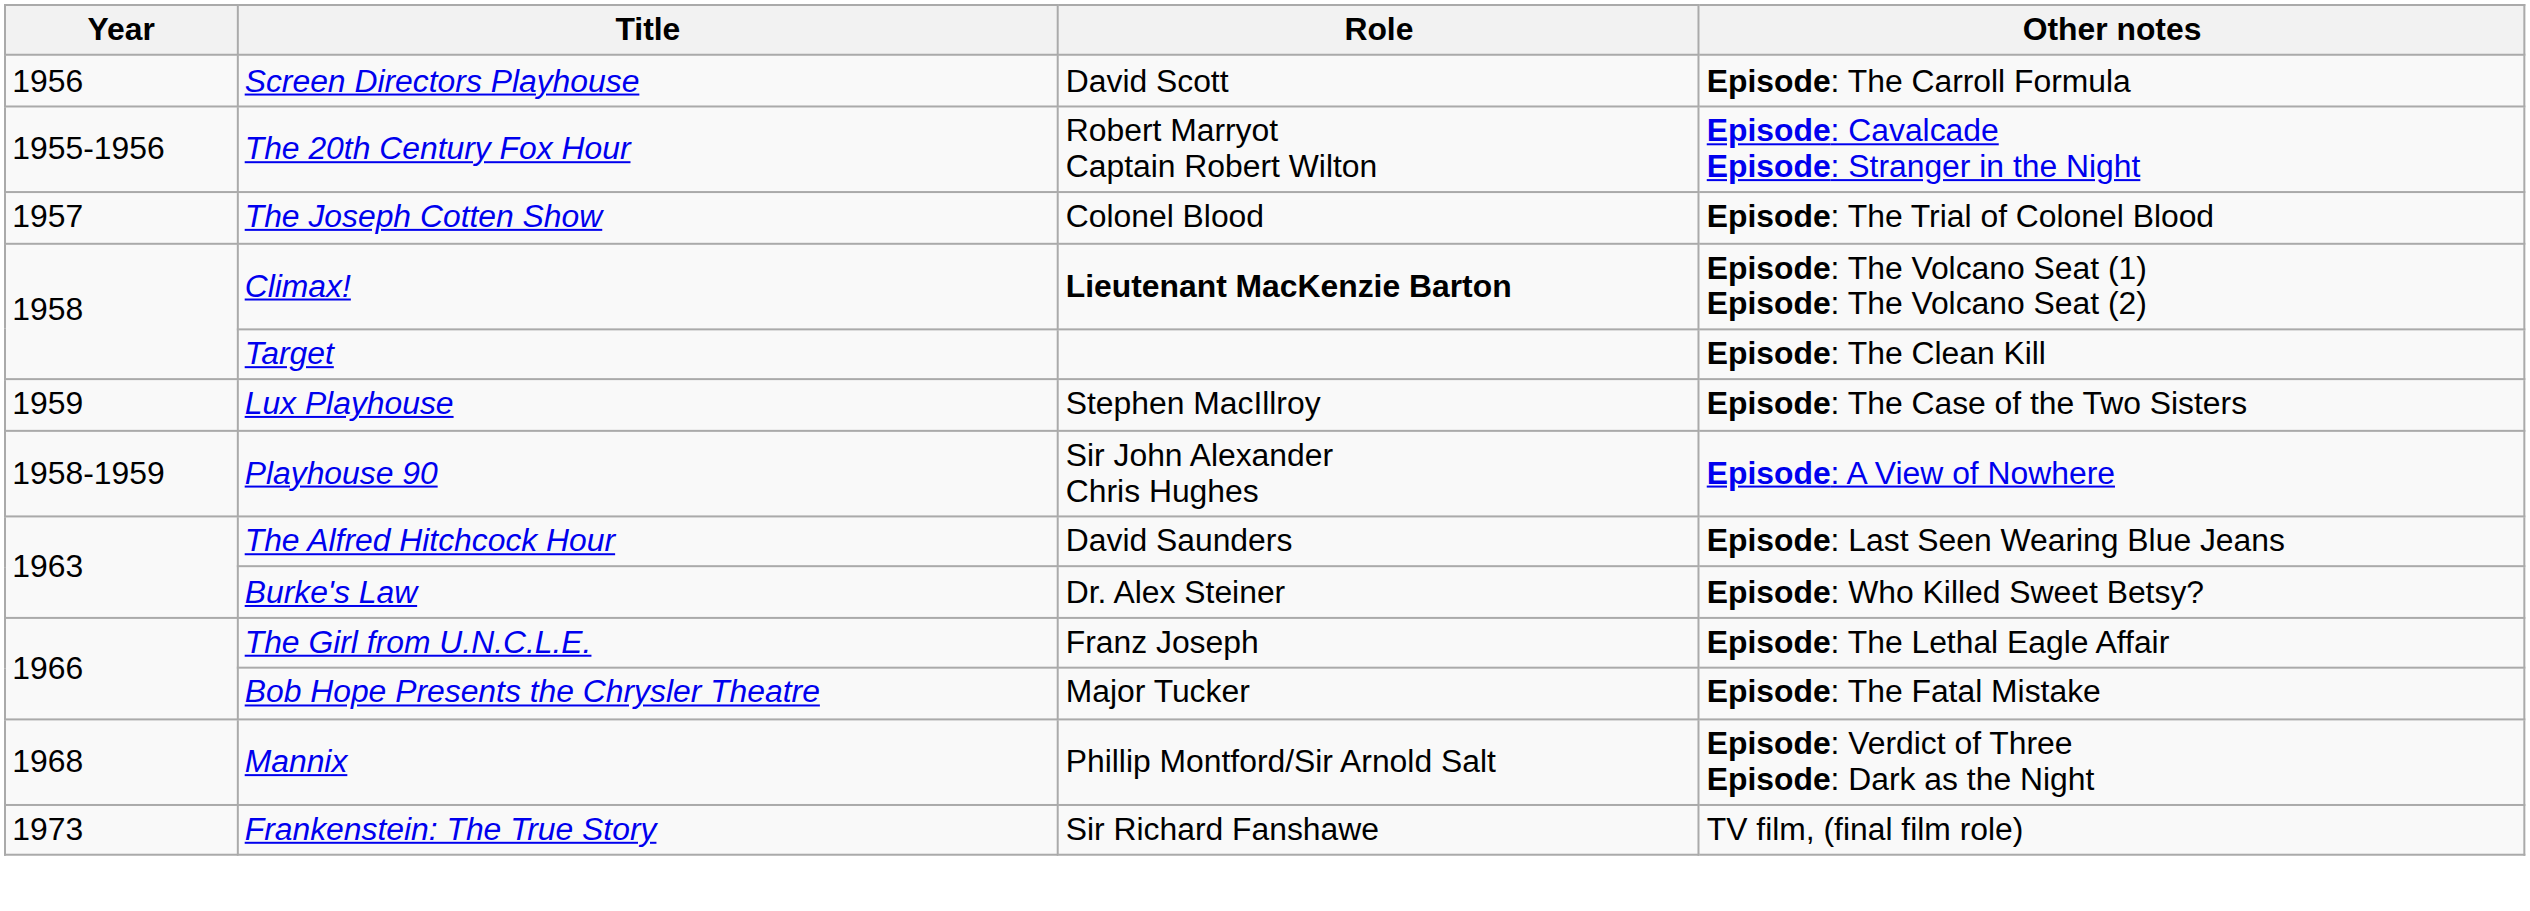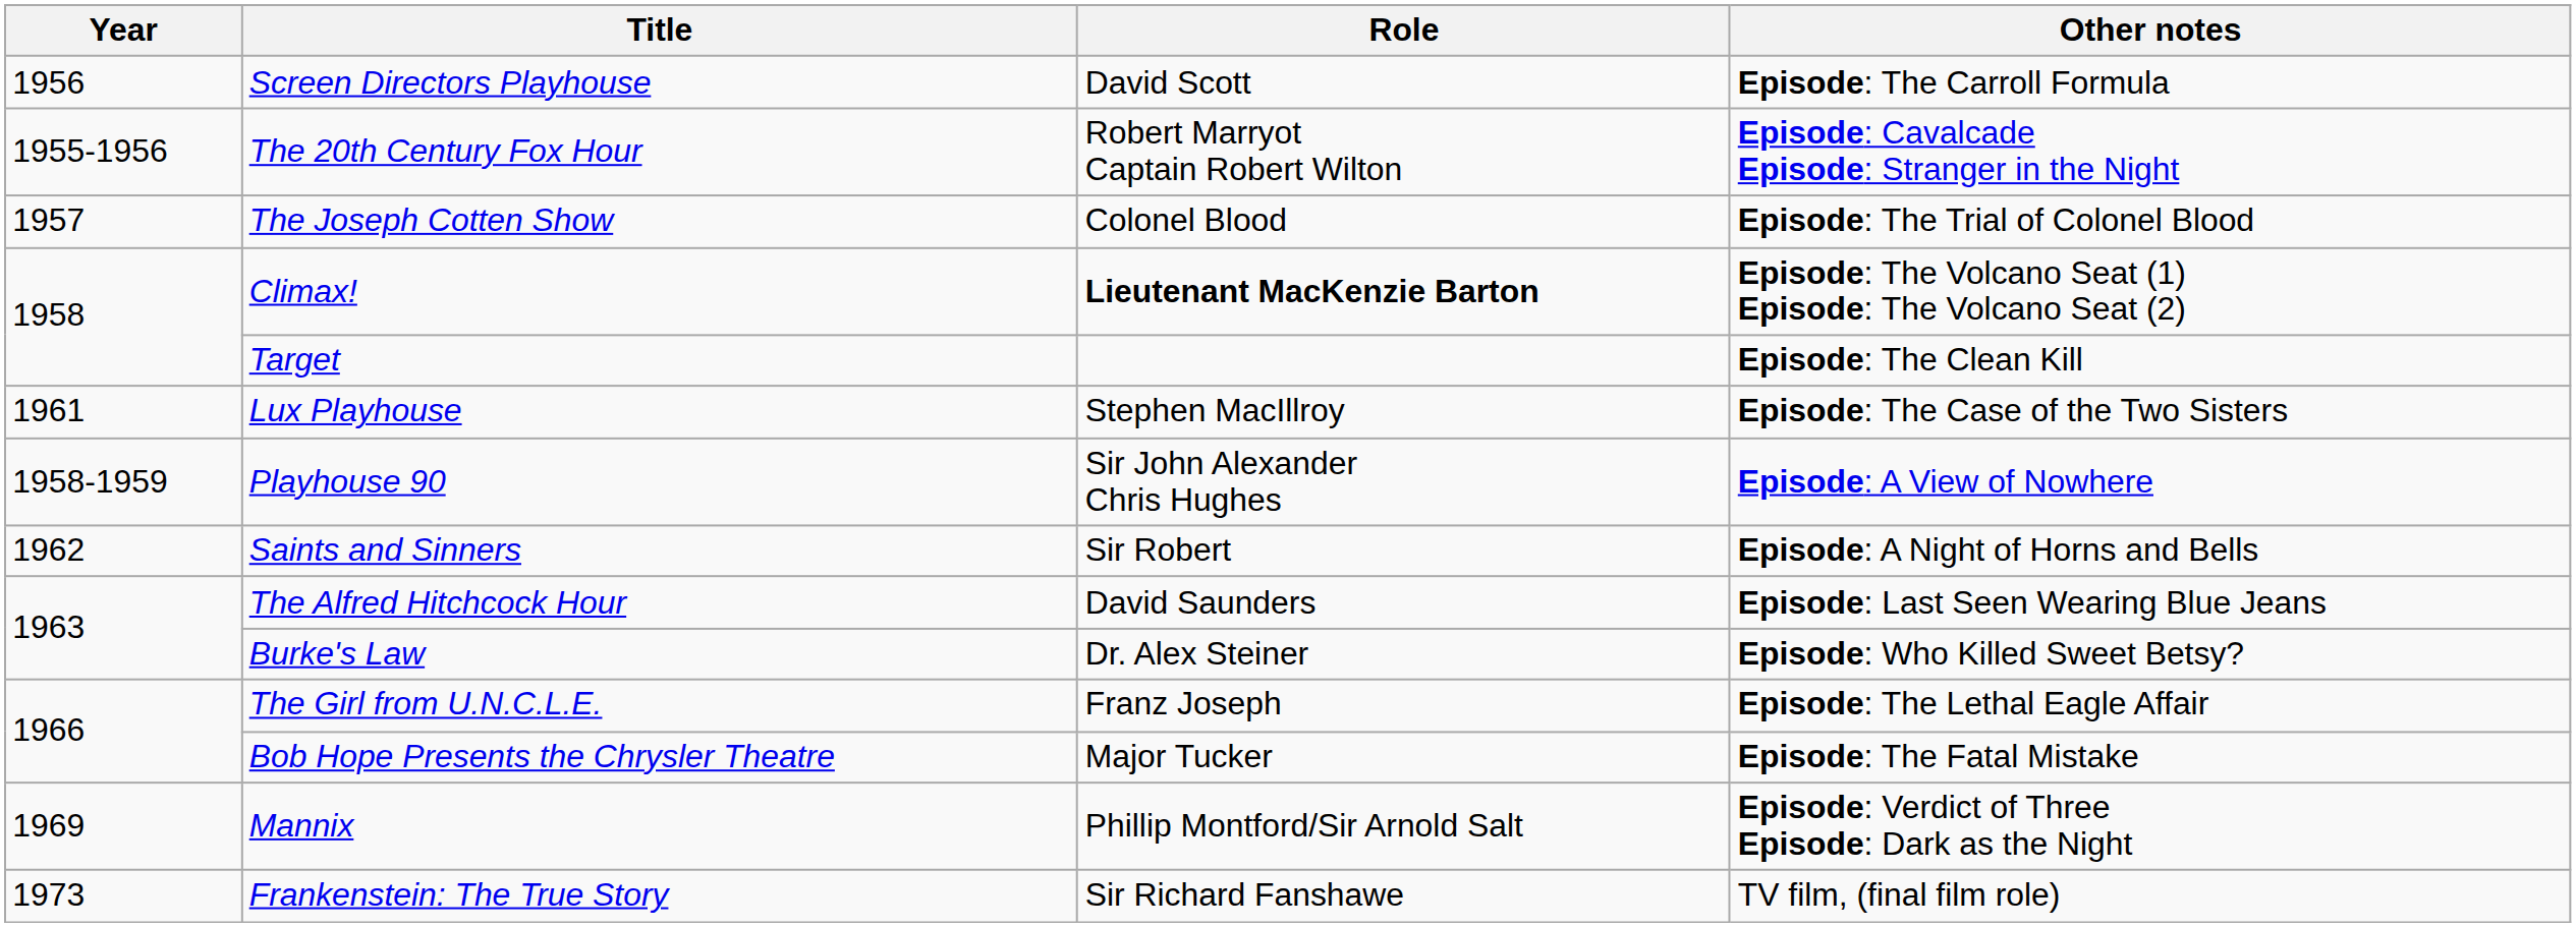Lux Playhouse | Year: 1959 -> 1961
+ row: 1962 | Saints and Sinners | Sir Robert | Episode: A Night of Horns and Bells
Mannix | Year: 1968 -> 1969
